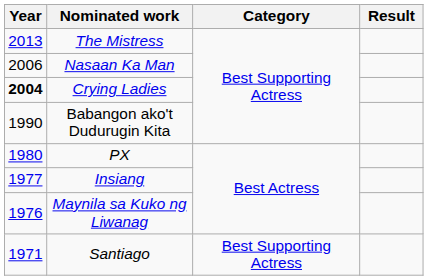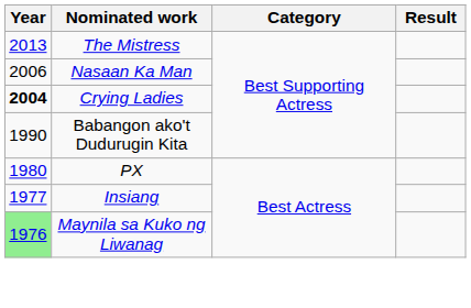Maynila sa Kuko ng Liwanag | Year: no background -> lightgreen background
- row: 1971 | Santiago | Best Supporting Actress
